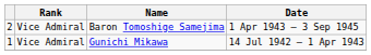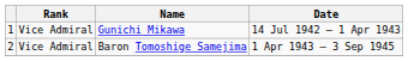rows swapped: Gunichi Mikawa <-> Baron Tomoshige Samejima
